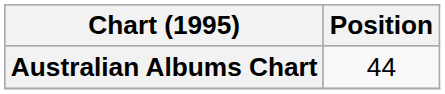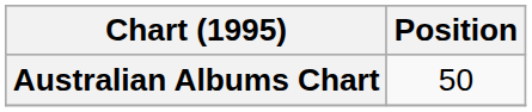Australian Albums Chart | Position: 44 -> 50
